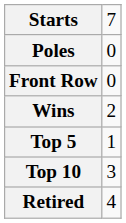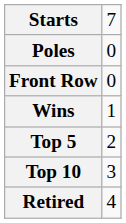Wins | column 2: 2 -> 1
Top 5 | column 2: 1 -> 2
